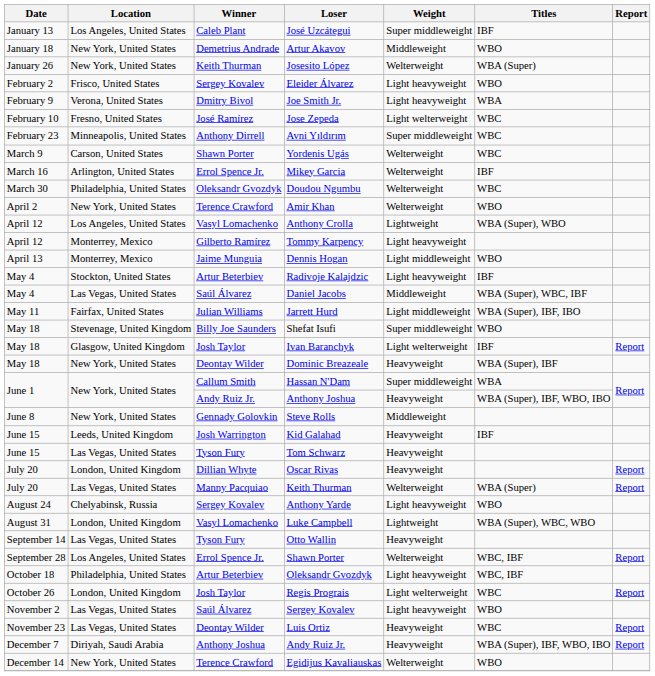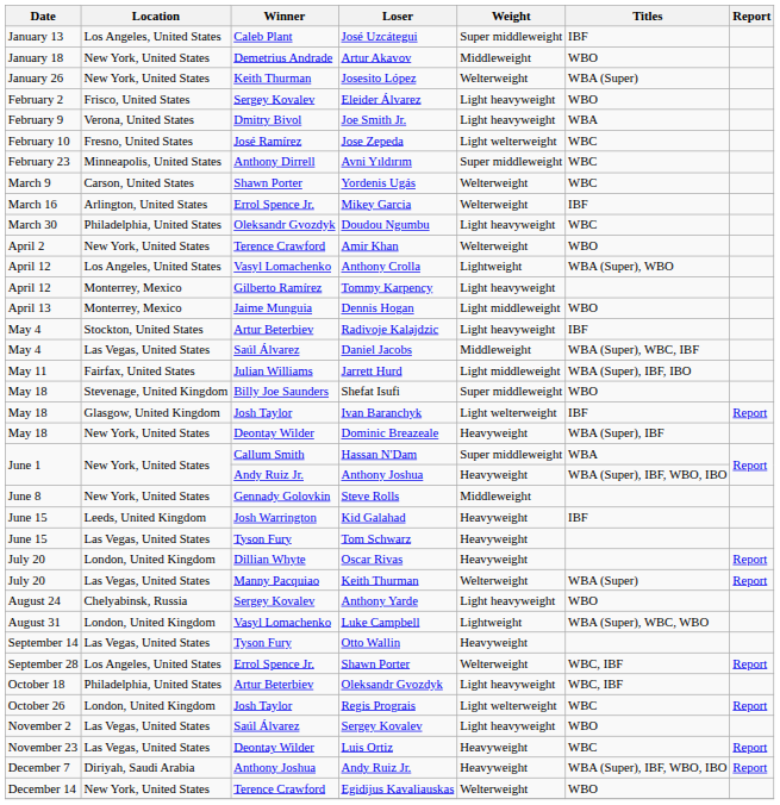Doudou Ngumbu | Weight: Welterweight -> Light heavyweight
